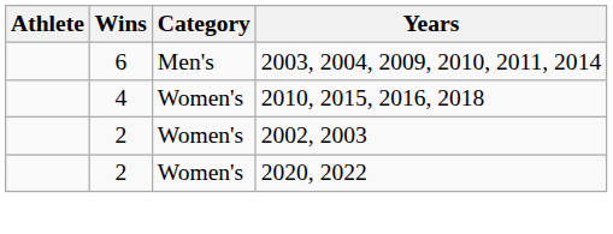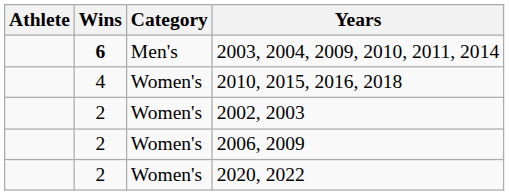2003, 2004, 2009, 2010, 2011, 2014 | Wins: normal -> bold
+ row: 2 | Women's | 2006, 2009
